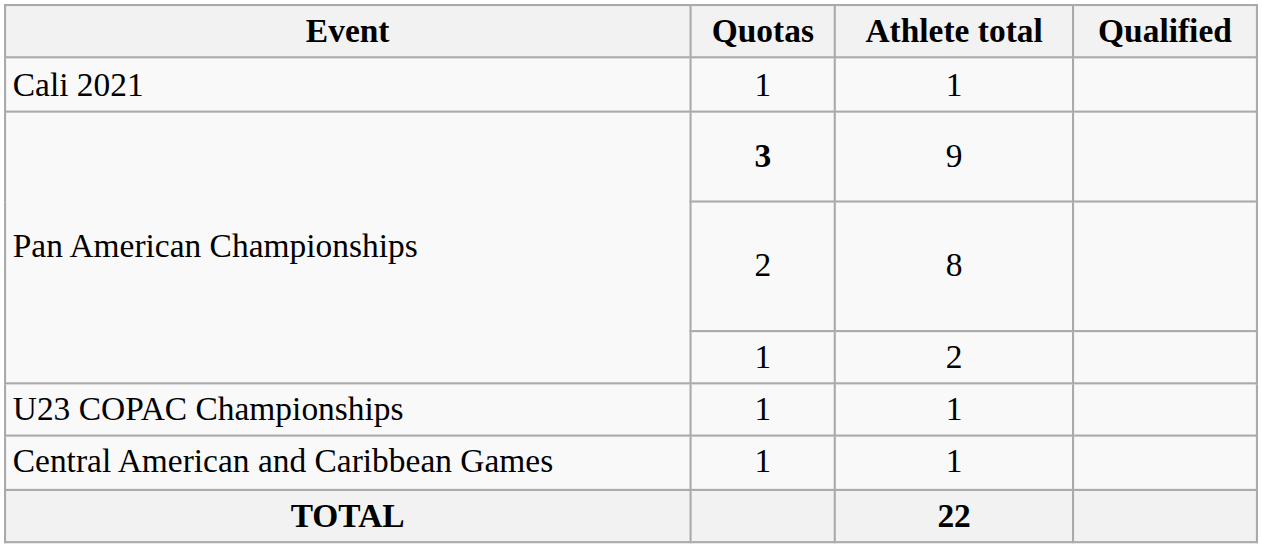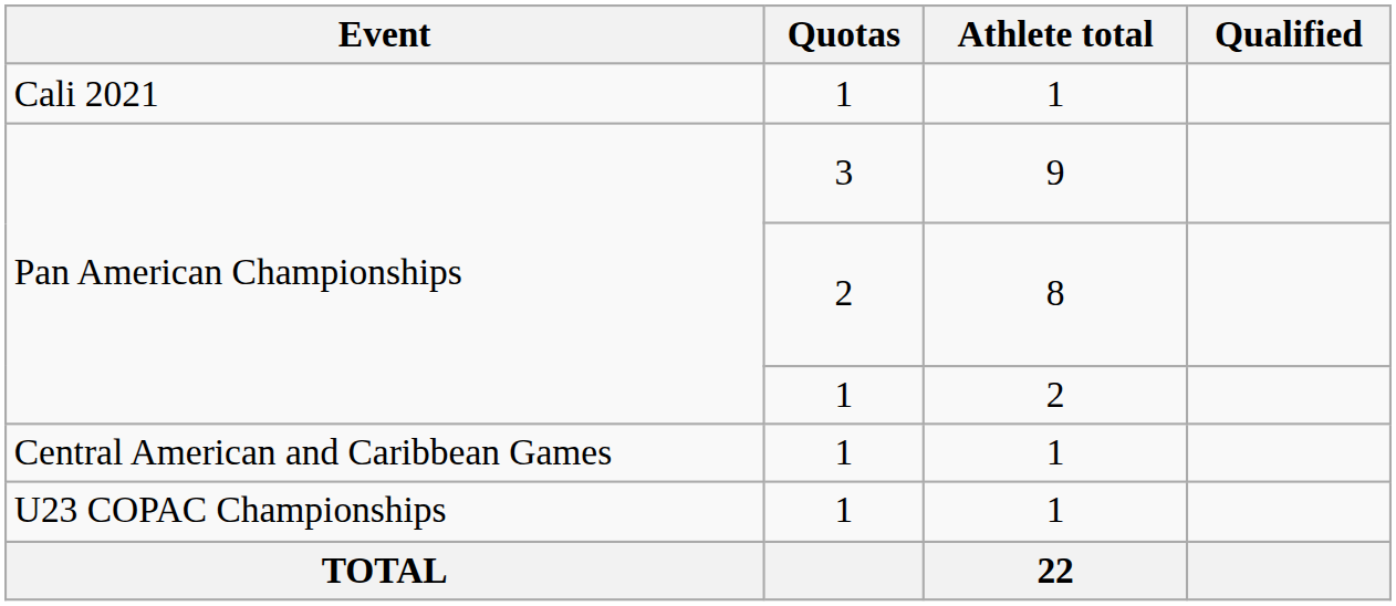Pan American Championships / 9 | Quotas: bold -> normal
rows swapped: U23 COPAC Championships <-> Central American and Caribbean Games
